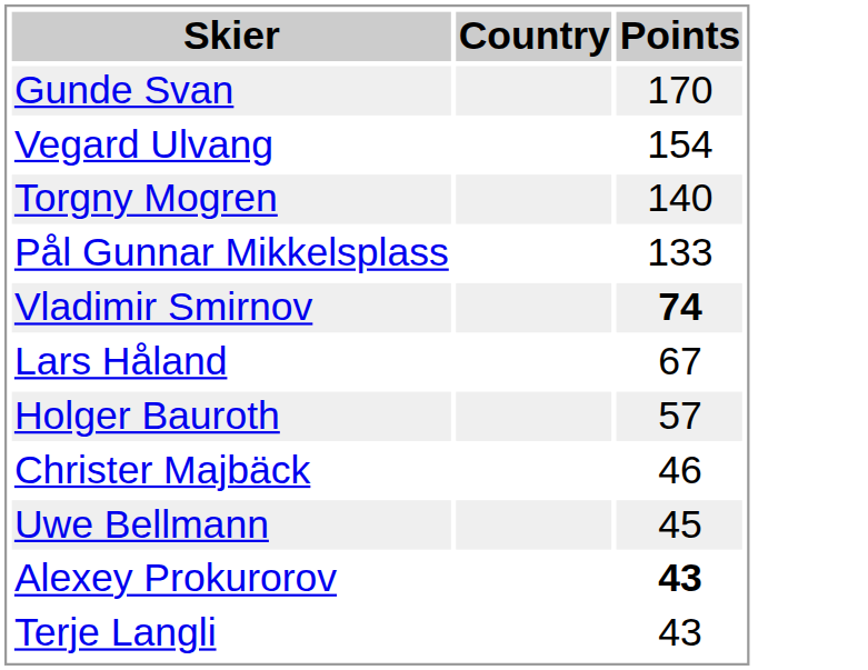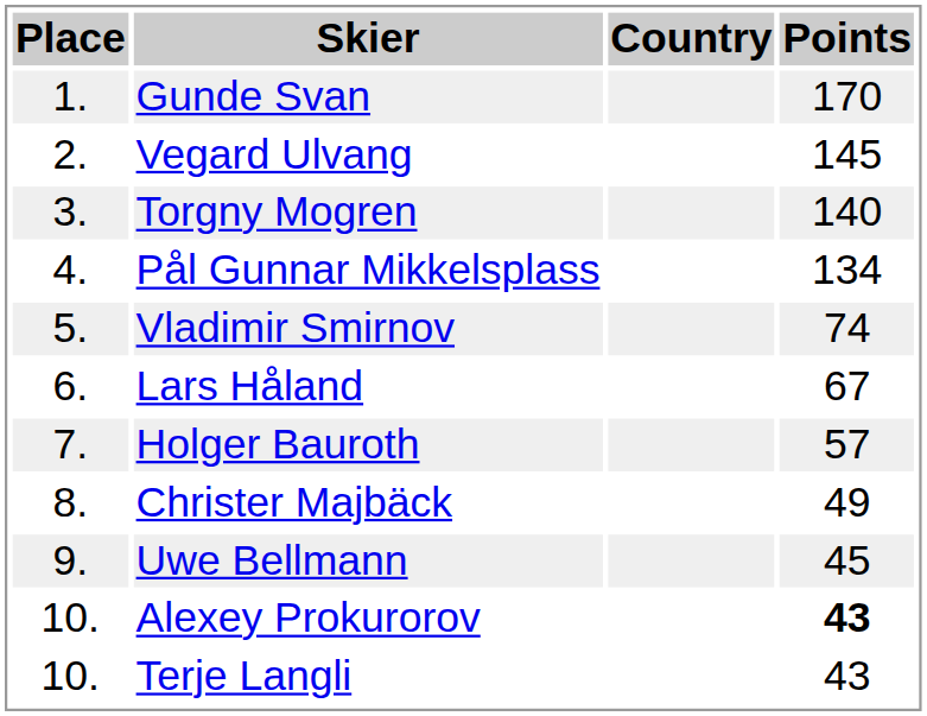+ column: Place | 1. | 2. | 3. | 4. | 5. | 6. | 7. | 8. | 9. | 10. | 10.
Vegard Ulvang | Points: 154 -> 145
Pål Gunnar Mikkelsplass | Points: 133 -> 134
Vladimir Smirnov | Points: bold -> normal
Christer Majbäck | Points: 46 -> 49
